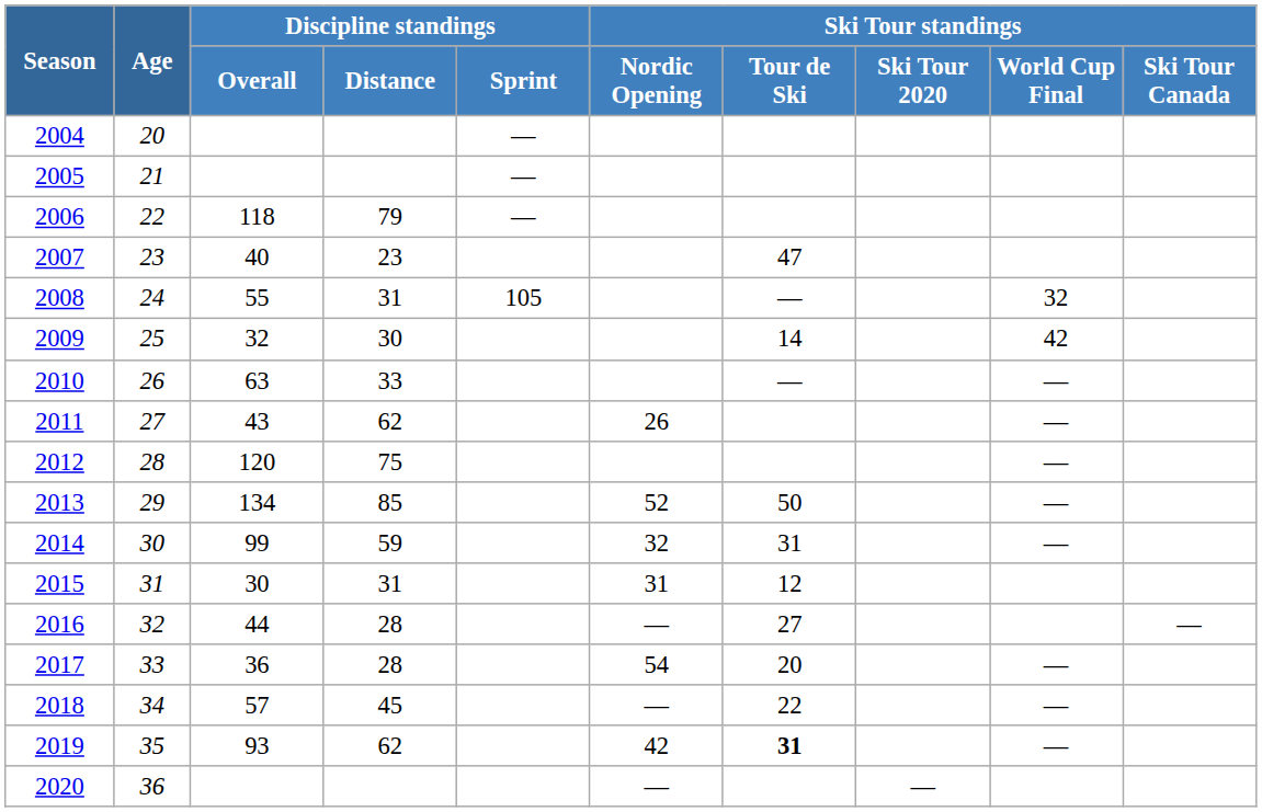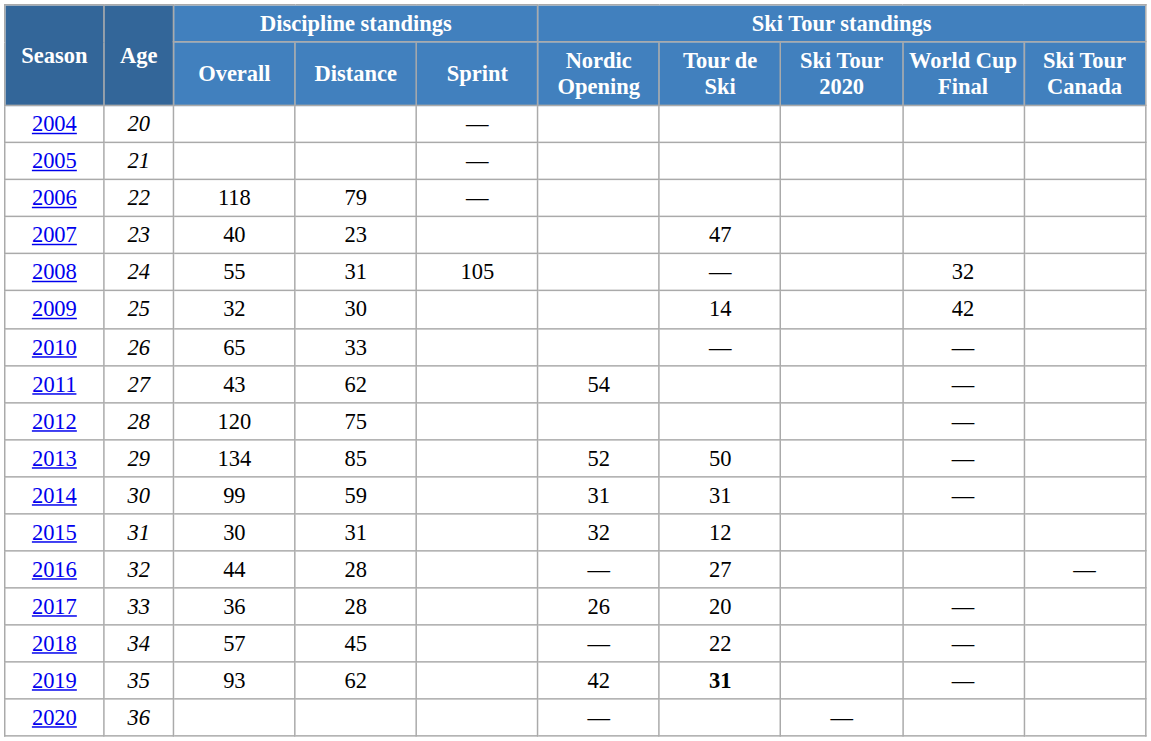2010 | Discipline standings / Overall: 63 -> 65
2011 | Ski Tour standings / Nordic Opening: 26 -> 54
2014 | Ski Tour standings / Nordic Opening: 32 -> 31
2015 | Ski Tour standings / Nordic Opening: 31 -> 32
2017 | Ski Tour standings / Nordic Opening: 54 -> 26
